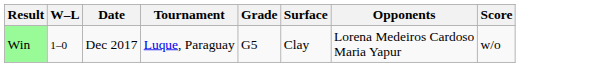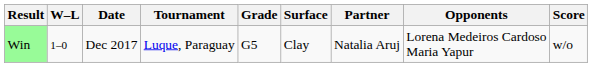+ column: Partner | Natalia Aruj
